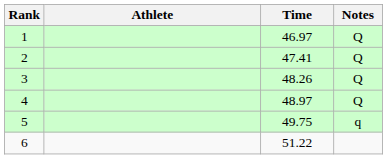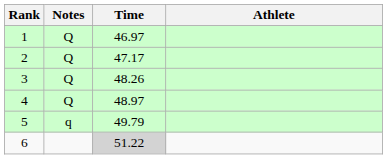columns swapped: Athlete <-> Notes
2 | Time: 47.41 -> 47.17
5 | Time: 49.75 -> 49.79
6 | Time: no background -> lightgrey background
